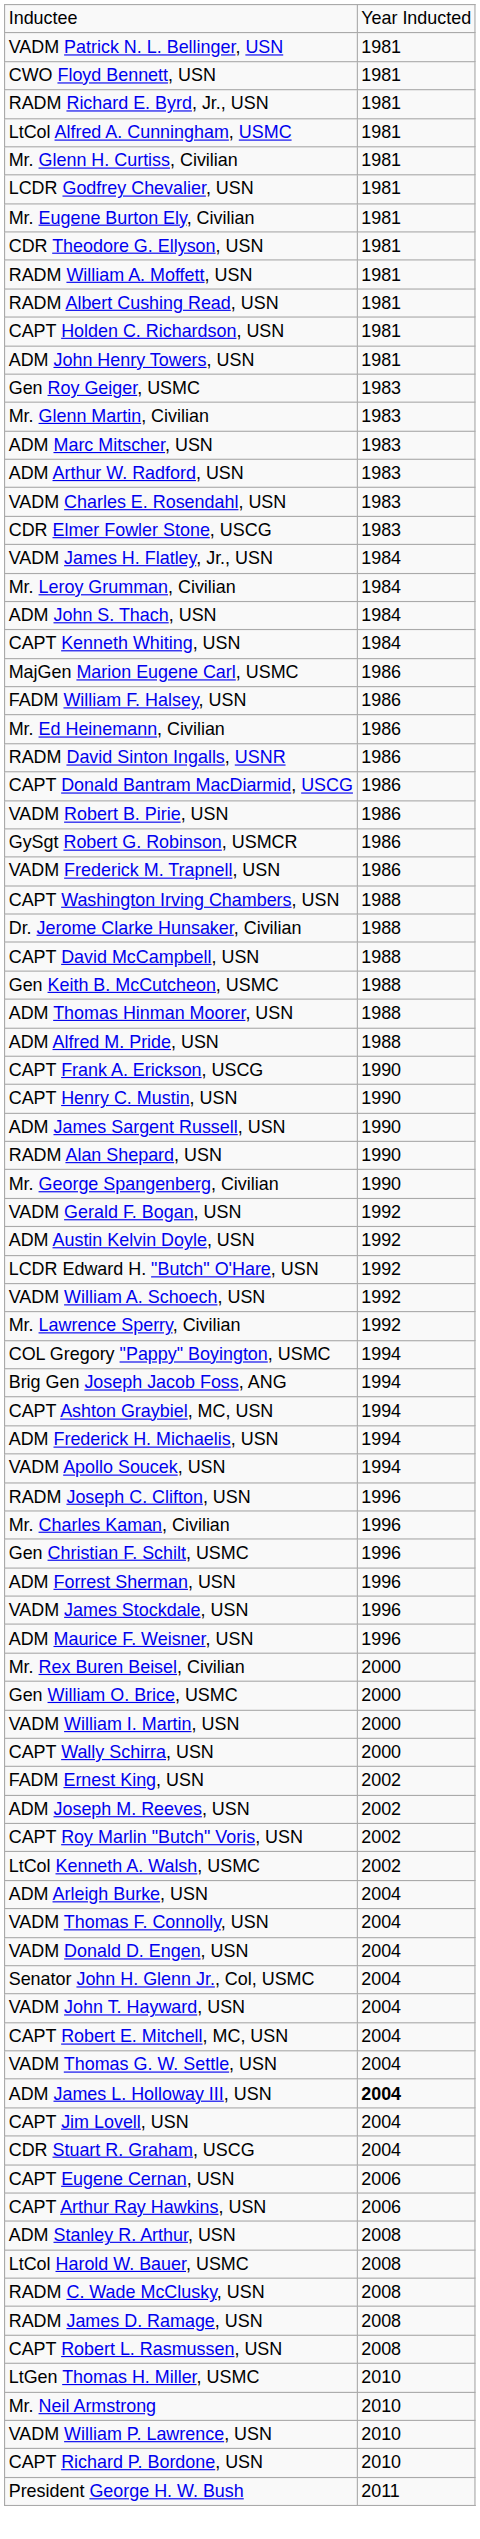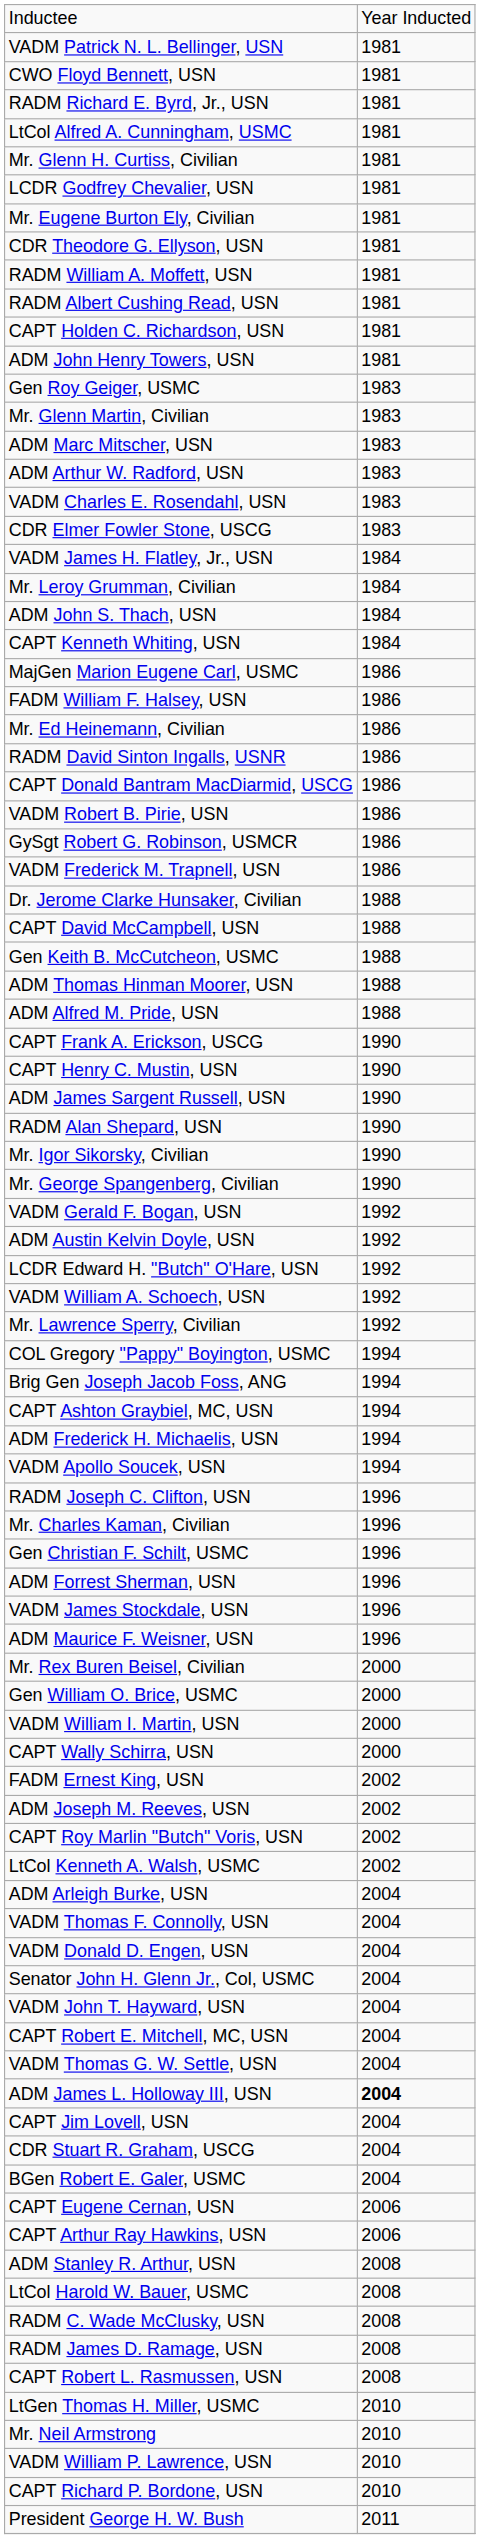- row: CAPT Washington Irving Chambers, USN | 1988
+ row: Mr. Igor Sikorsky, Civilian | 1990
+ row: BGen Robert E. Galer, USMC | 2004
